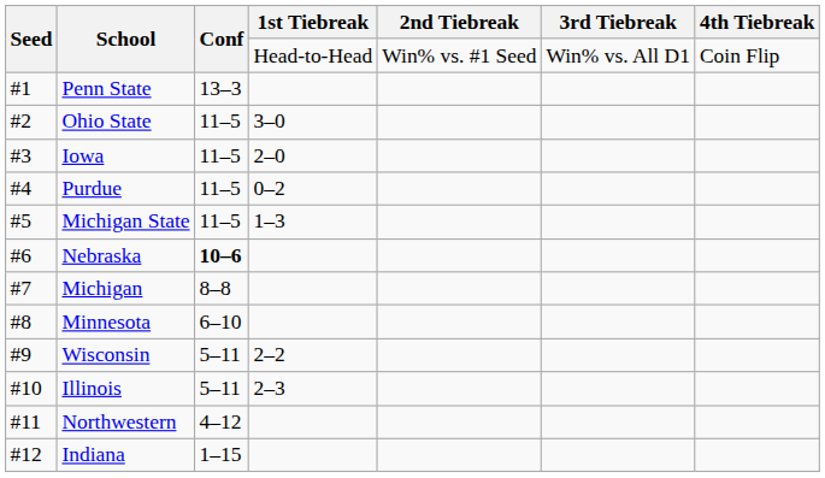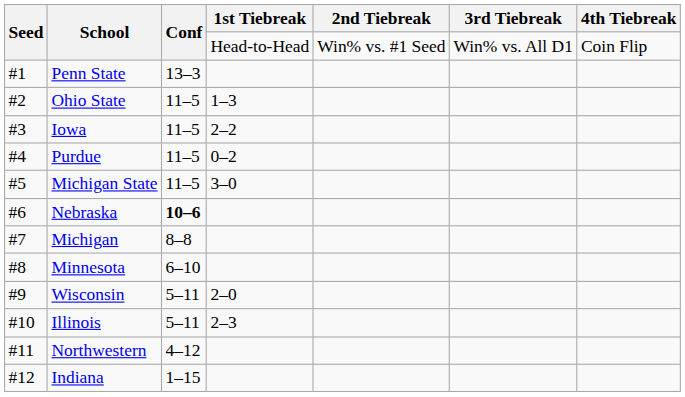Ohio State | 1st Tiebreak: 3–0 -> 1–3
Iowa | 1st Tiebreak: 2–0 -> 2–2
Michigan State | 1st Tiebreak: 1–3 -> 3–0
Wisconsin | 1st Tiebreak: 2–2 -> 2–0
